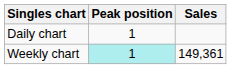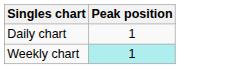- column: Sales | 149,361
